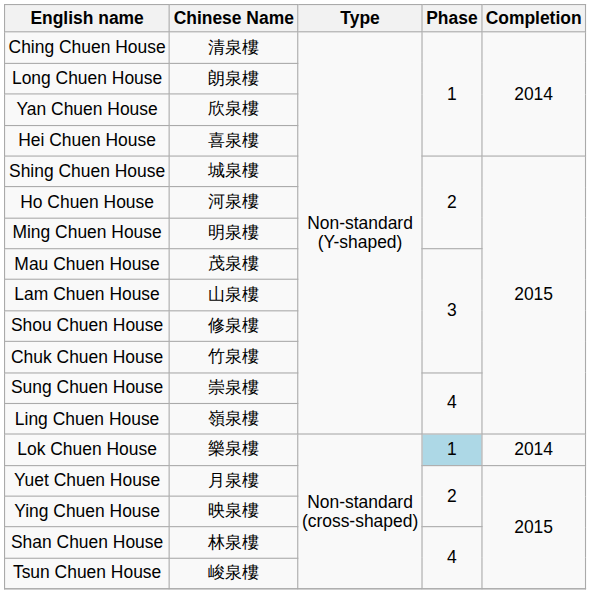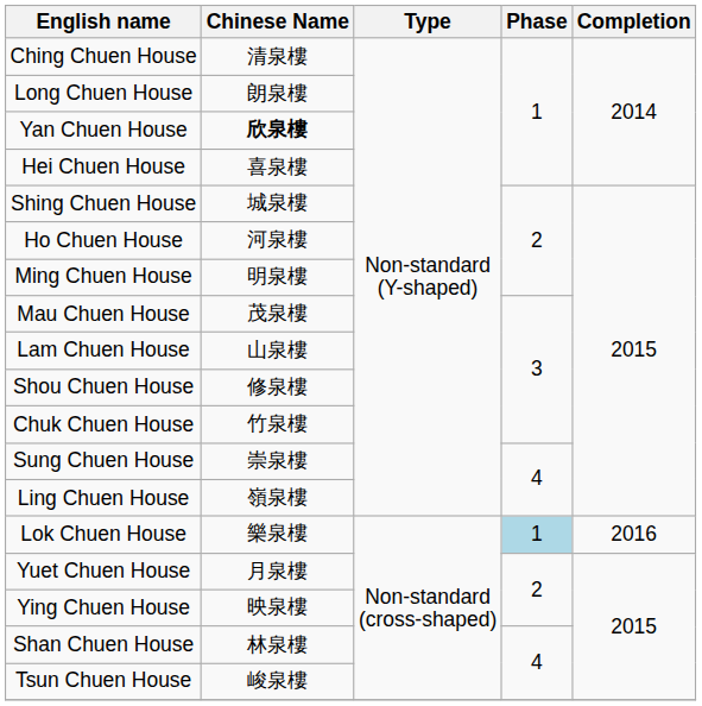Yan Chuen House | Chinese Name: normal -> bold
Lok Chuen House | Completion: 2014 -> 2016
